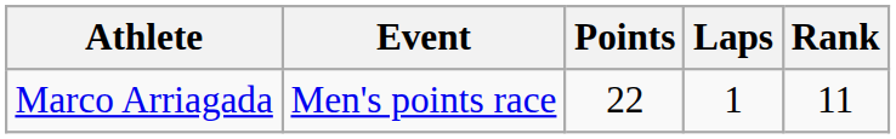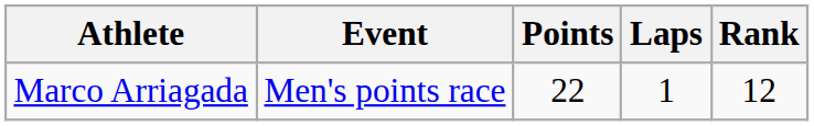Marco Arriagada | Rank: 11 -> 12
